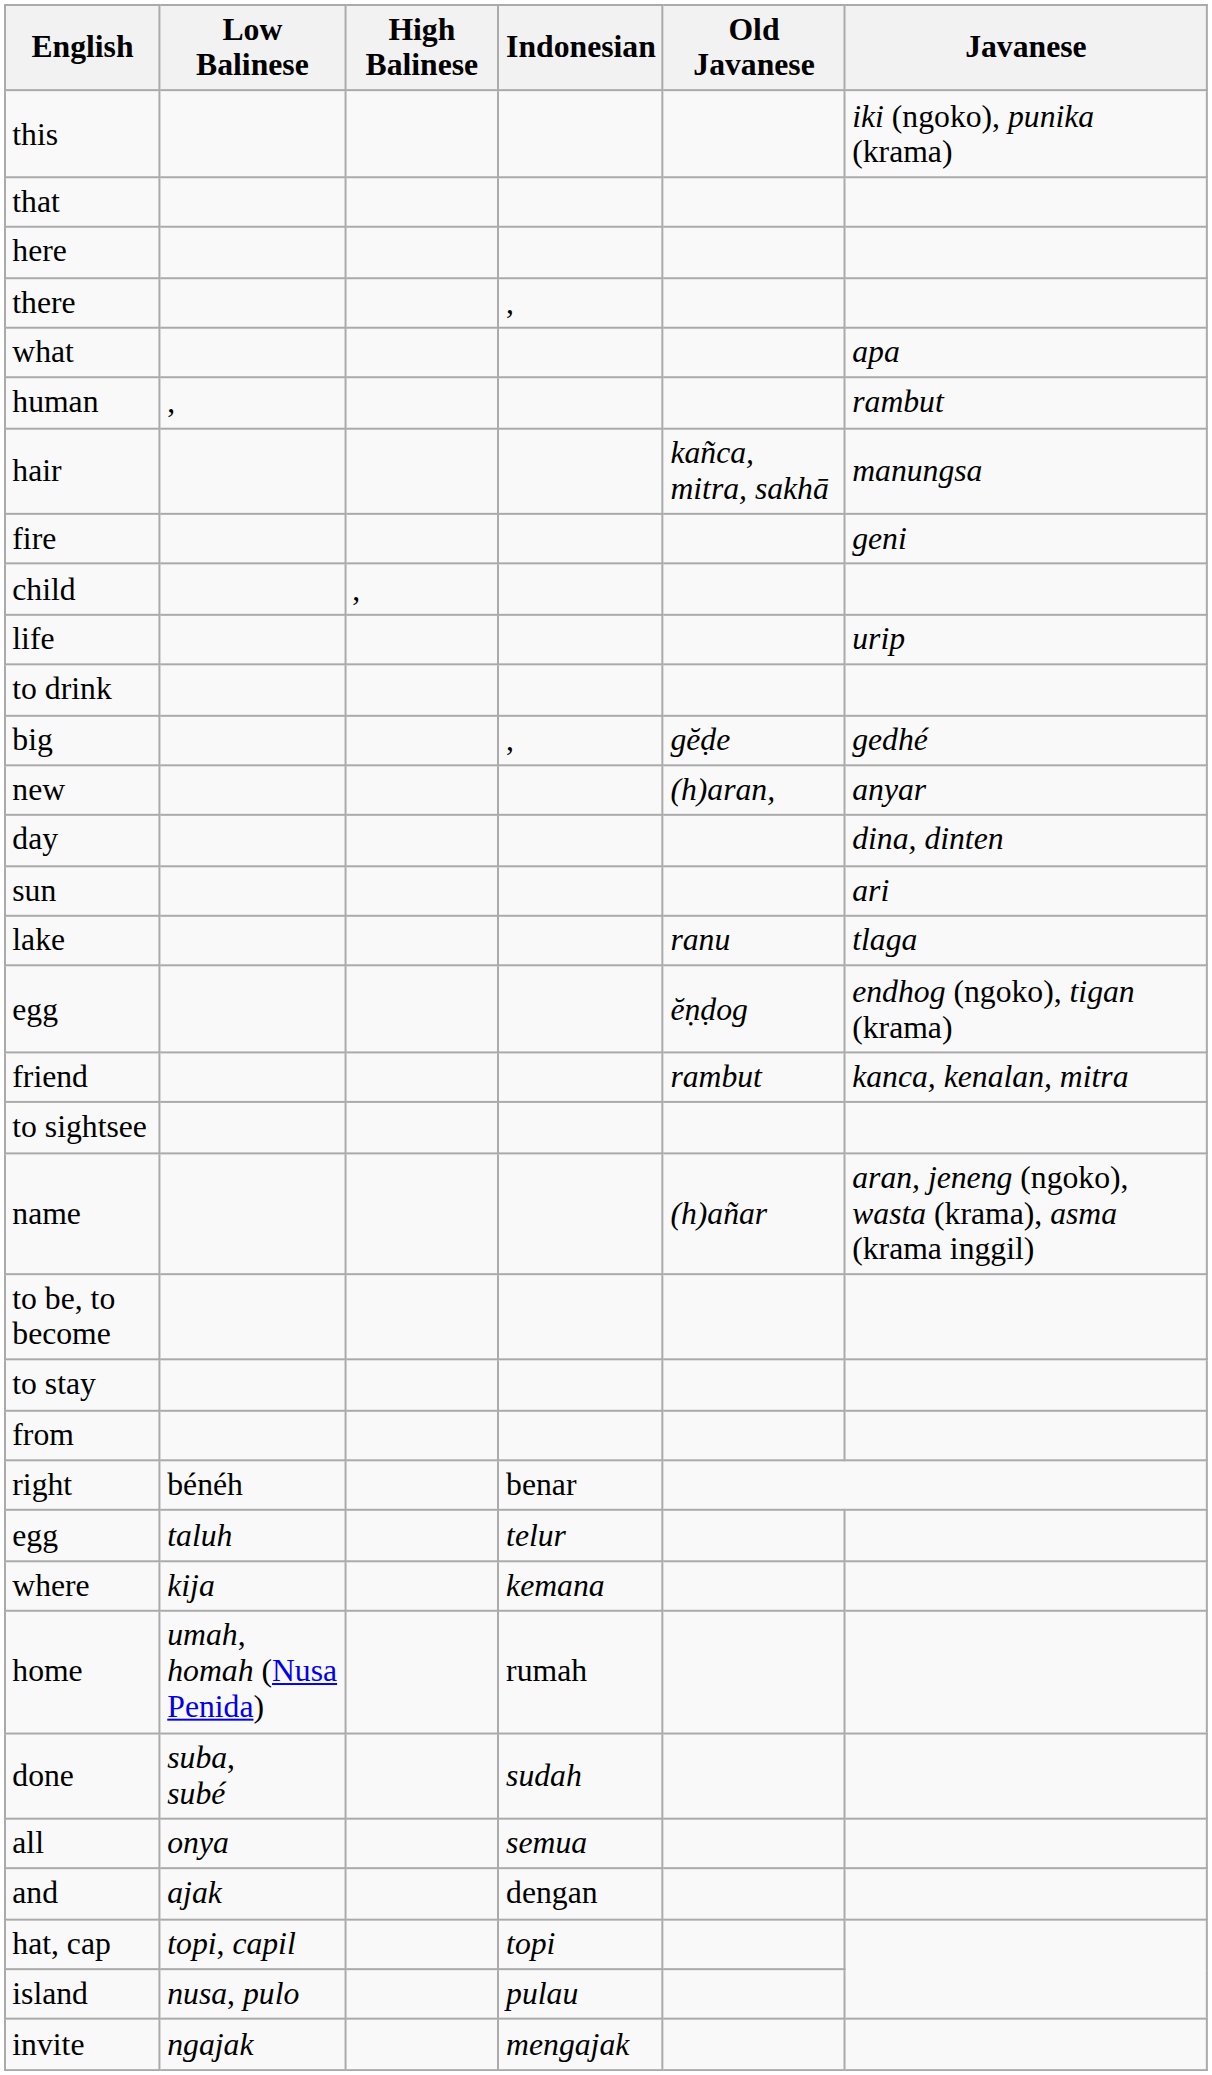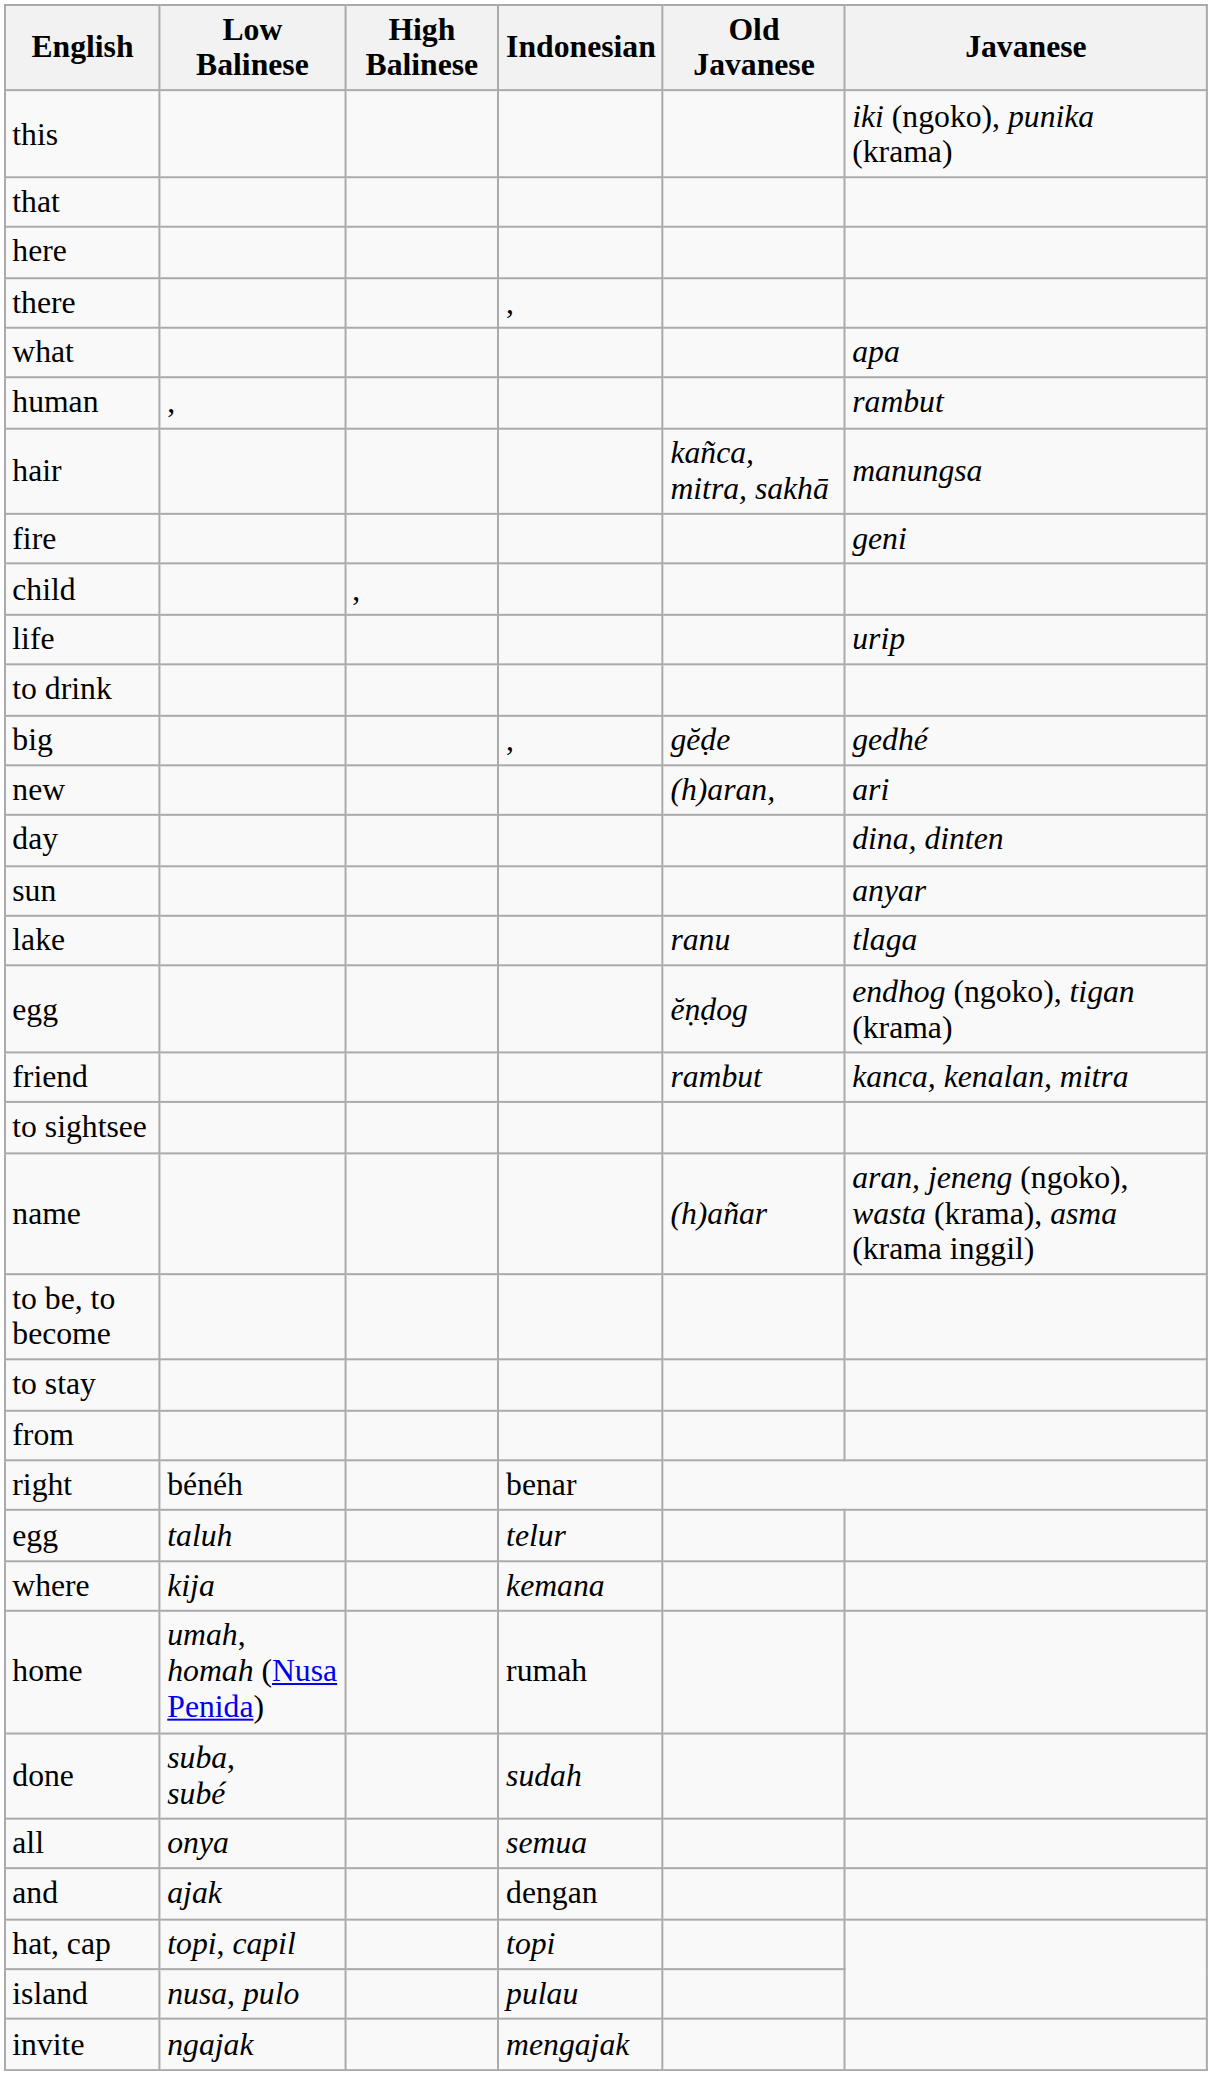new | Javanese: anyar -> ari
sun | Javanese: ari -> anyar
